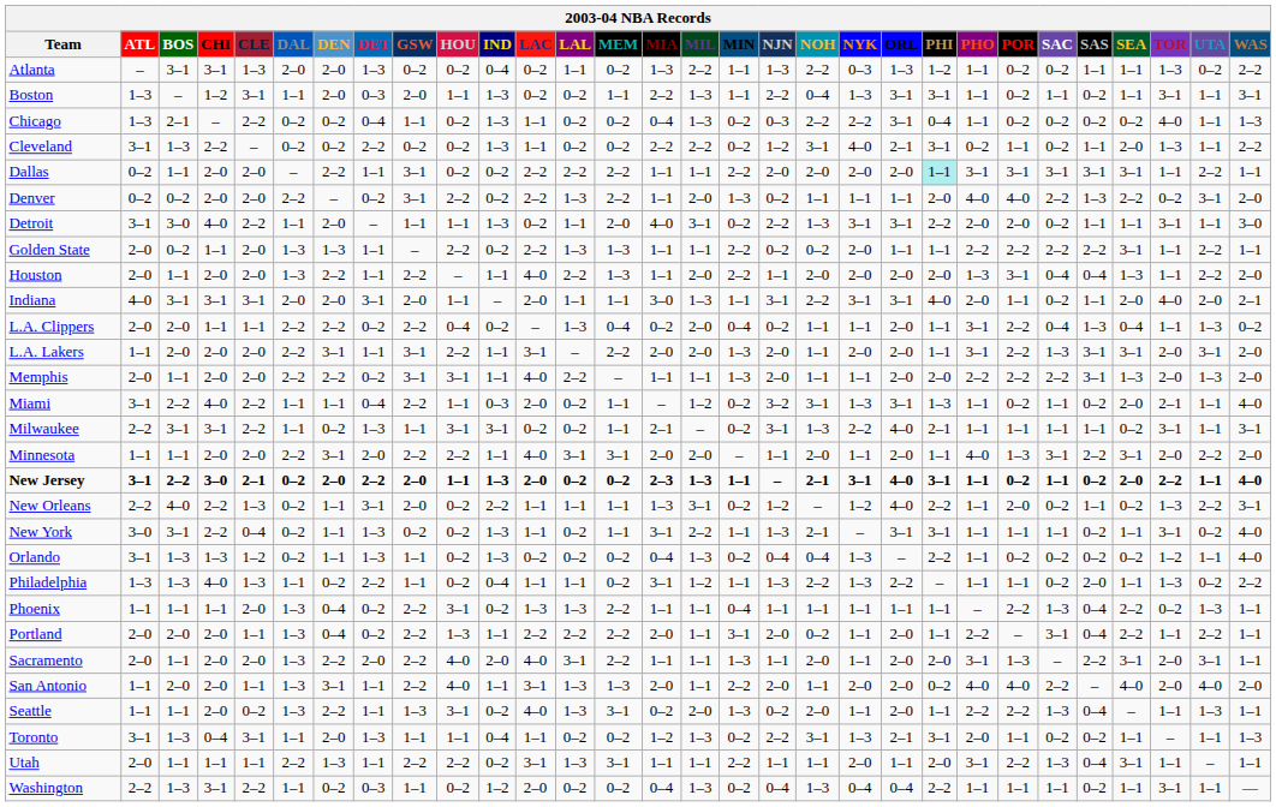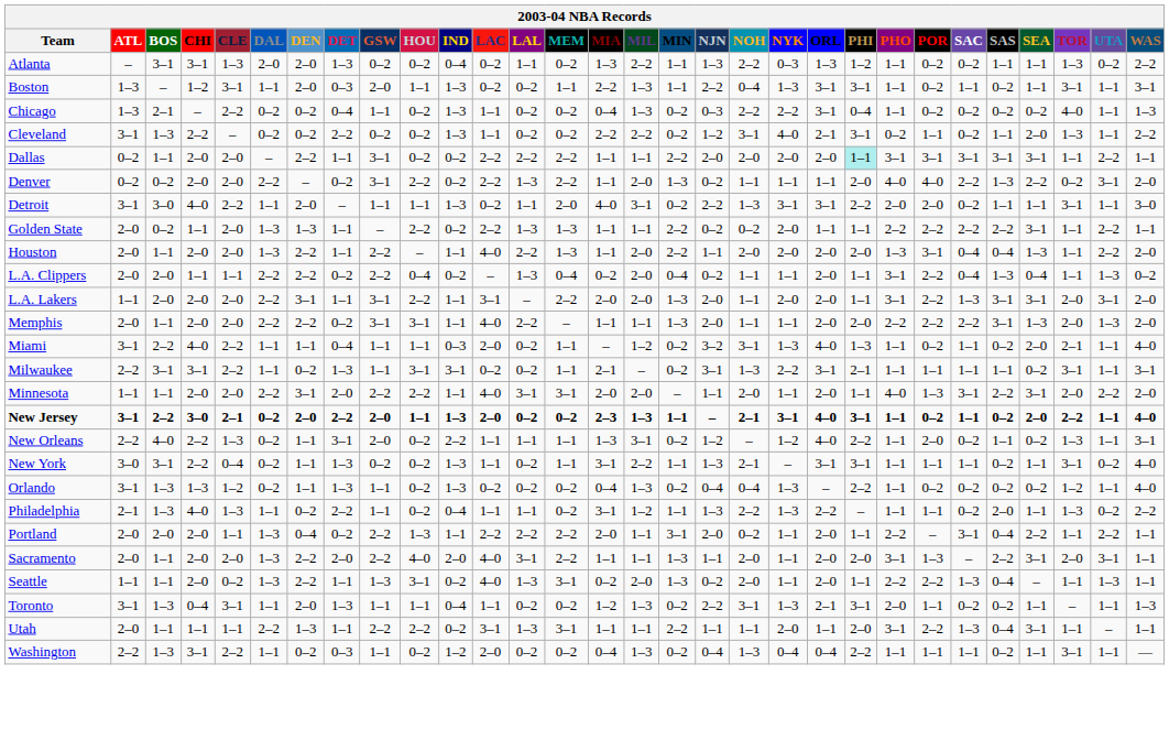- row: Indiana | 4–0 | 3–1 | 3–1 | 3–1 | 2–0 | 2–0 | 3–1 | 2–0 | 1–1 | – | 2–0 | 1–1 | 1–1 | 3–0 | 1–3 | 1–1 | 3–1 | 2–2 | 3–1 | 3–1 | 4–0 | 2–0 | 1–1 | 0–2 | 1–1 | 2–0 | 4–0 | 2–0 | 2–1
Miami | GSW: 2–2 -> 1–1
Miami | ORL: 3–1 -> 4–0
Milwaukee | ORL: 4–0 -> 3–1
New Orleans | UTA: 2–2 -> 1–1
Philadelphia | ATL: 1–3 -> 2–1
- row: Phoenix | 1–1 | 1–1 | 1–1 | 2–0 | 1–3 | 0–4 | 0–2 | 2–2 | 3–1 | 0–2 | 1–3 | 1–3 | 2–2 | 1–1 | 1–1 | 0–4 | 1–1 | 1–1 | 1–1 | 1–1 | 1–1 | – | 2–2 | 1–3 | 0–4 | 2–2 | 0–2 | 1–3 | 1–1
- row: San Antonio | 1–1 | 2–0 | 2–0 | 1–1 | 1–3 | 3–1 | 1–1 | 2–2 | 4–0 | 1–1 | 3–1 | 1–3 | 1–3 | 2–0 | 1–1 | 2–2 | 2–0 | 1–1 | 2–0 | 2–0 | 0–2 | 4–0 | 4–0 | 2–2 | – | 4–0 | 2–0 | 4–0 | 2–0
